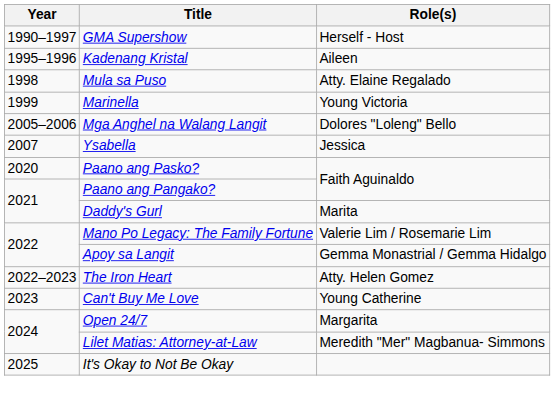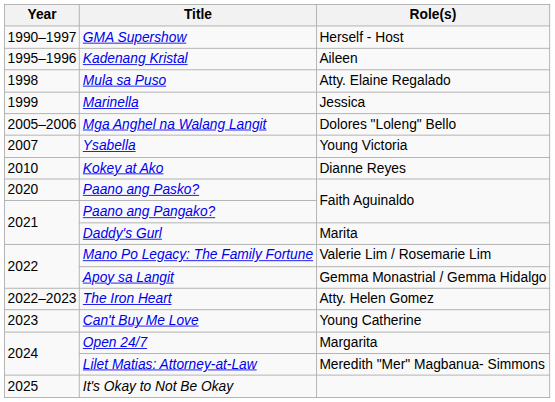Marinella | Role(s): Young Victoria -> Jessica
Ysabella | Role(s): Jessica -> Young Victoria
+ row: 2010 | Kokey at Ako | Dianne Reyes
